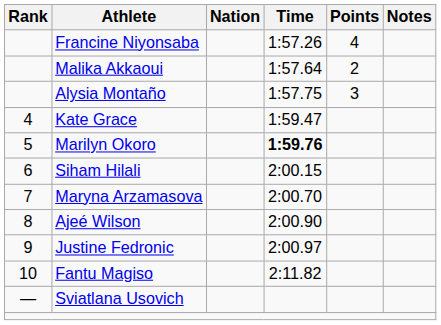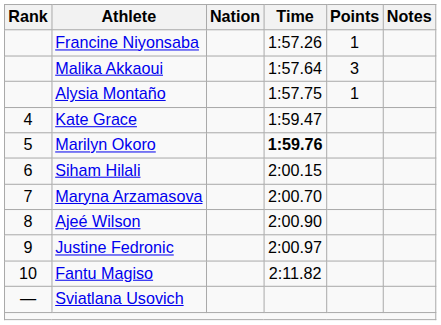Francine Niyonsaba | Points: 4 -> 1
Malika Akkaoui | Points: 2 -> 3
Alysia Montaño | Points: 3 -> 1
